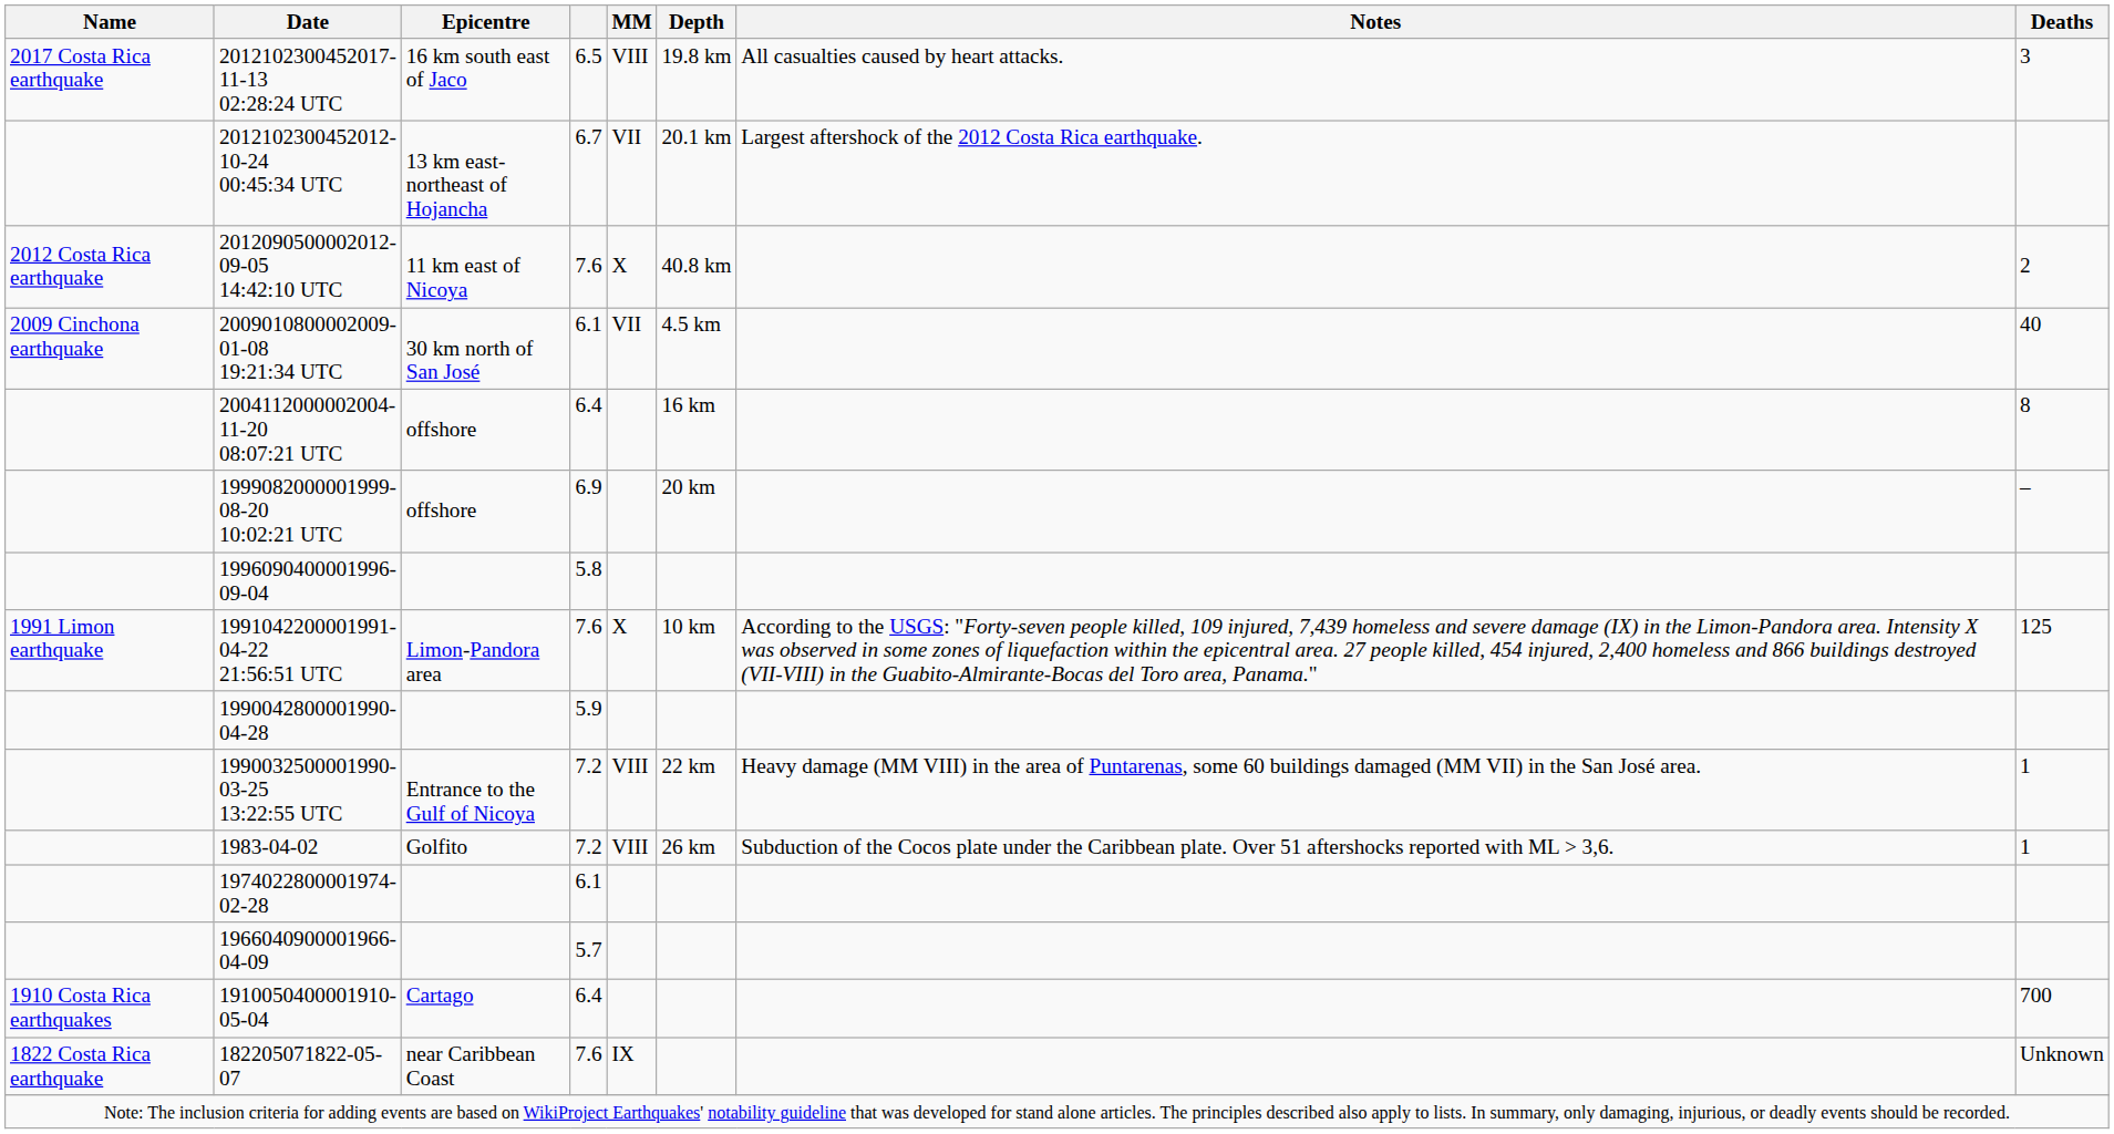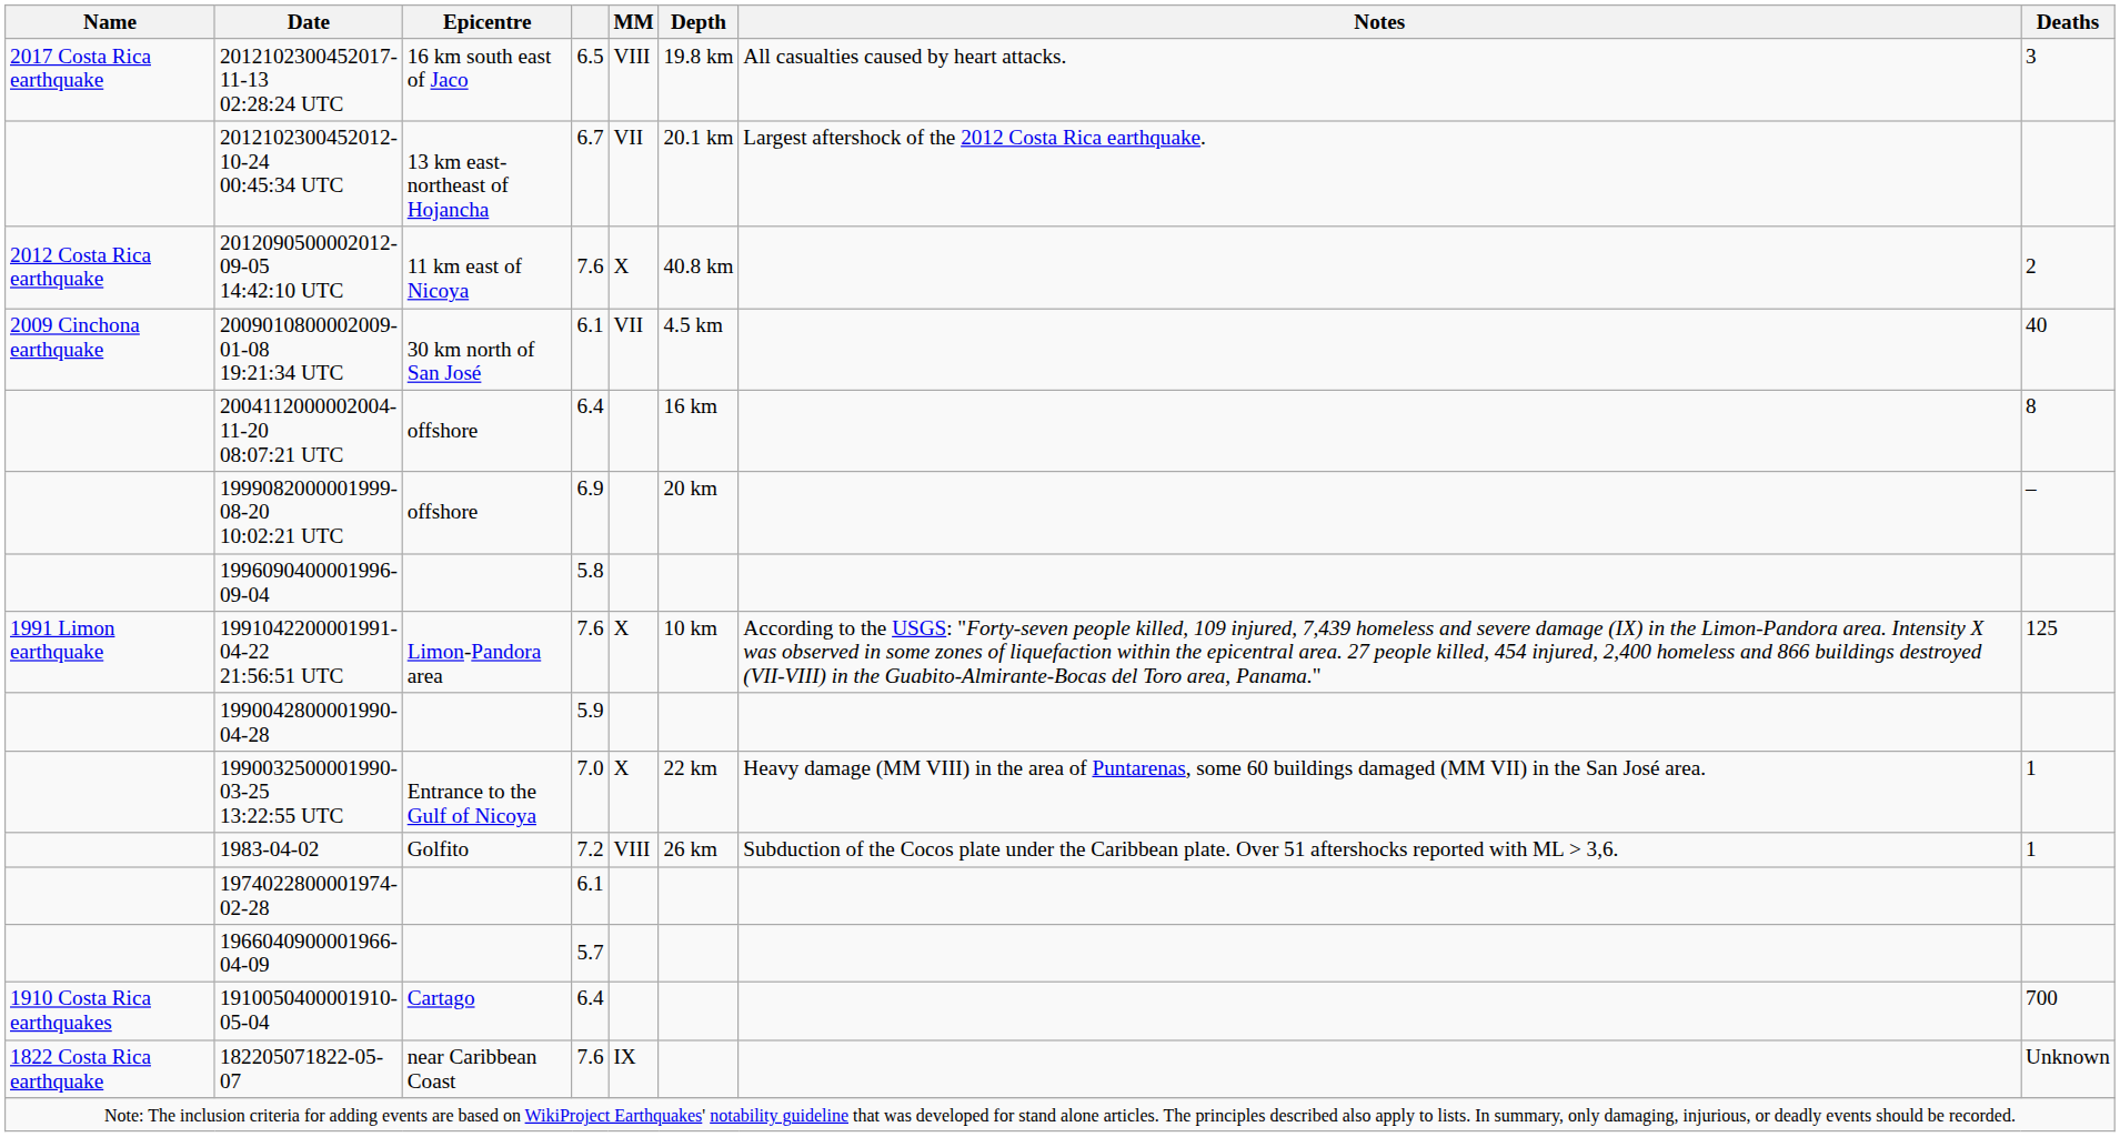1990032500001990-03-25 13:22:55 UTC | column 4: 7.2 -> 7.0
1990032500001990-03-25 13:22:55 UTC | MM: VIII -> X
